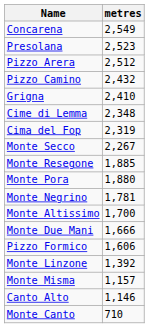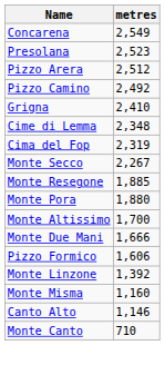Pizzo Camino | metres: 2,432 -> 2,492
- row: Monte Negrino | 1,781
Monte Misma | metres: 1,157 -> 1,160
